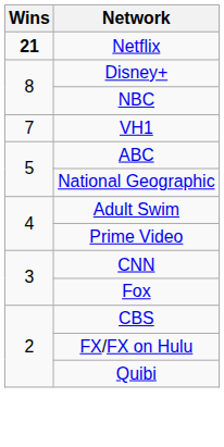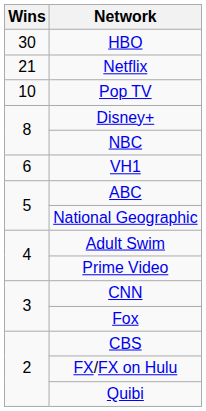+ row: 30 | HBO
Netflix | Wins: bold -> normal
+ row: 10 | Pop TV
VH1 | Wins: 7 -> 6
